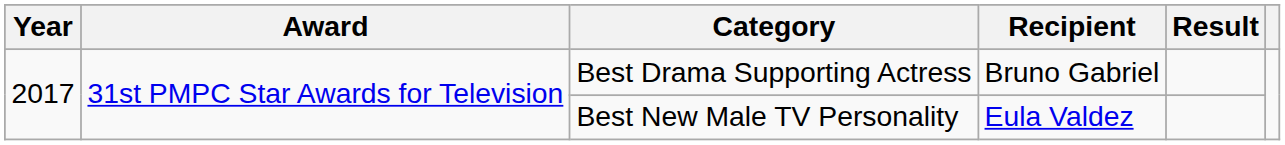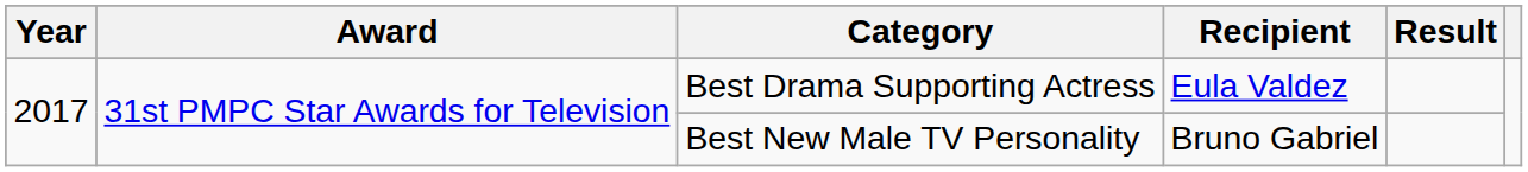Best Drama Supporting Actress | Recipient: Bruno Gabriel -> Eula Valdez
Best New Male TV Personality | Recipient: Eula Valdez -> Bruno Gabriel
